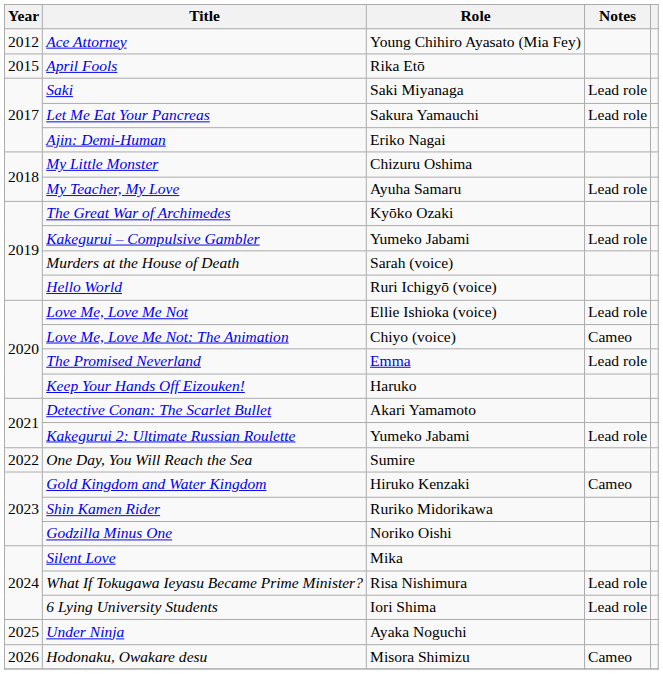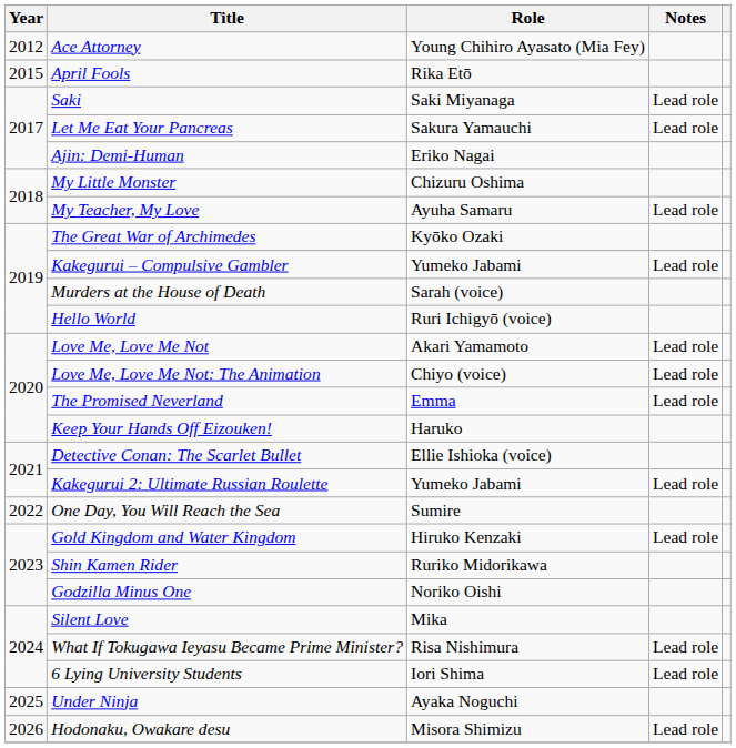Love Me, Love Me Not | Role: Ellie Ishioka (voice) -> Akari Yamamoto
Love Me, Love Me Not: The Animation | Notes: Cameo -> Lead role
Detective Conan: The Scarlet Bullet | Role: Akari Yamamoto -> Ellie Ishioka (voice)
Gold Kingdom and Water Kingdom | Notes: Cameo -> Lead role
Hodonaku, Owakare desu | Notes: Cameo -> Lead role
